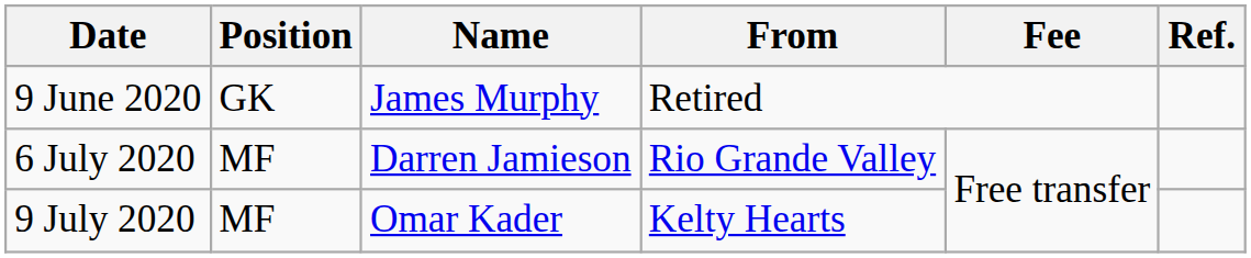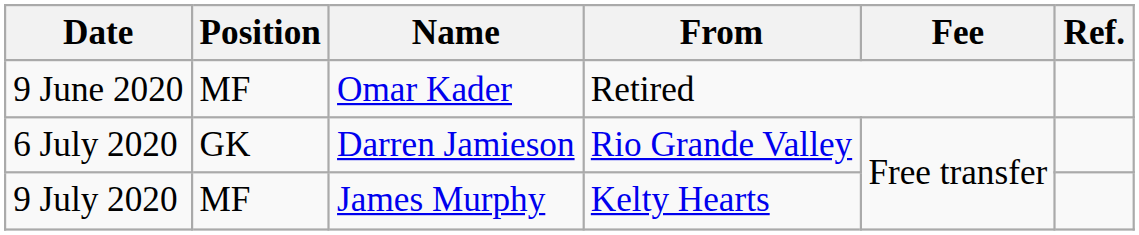9 June 2020 | Position: GK -> MF
9 June 2020 | Name: James Murphy -> Omar Kader
6 July 2020 | Position: MF -> GK
9 July 2020 | Name: Omar Kader -> James Murphy
